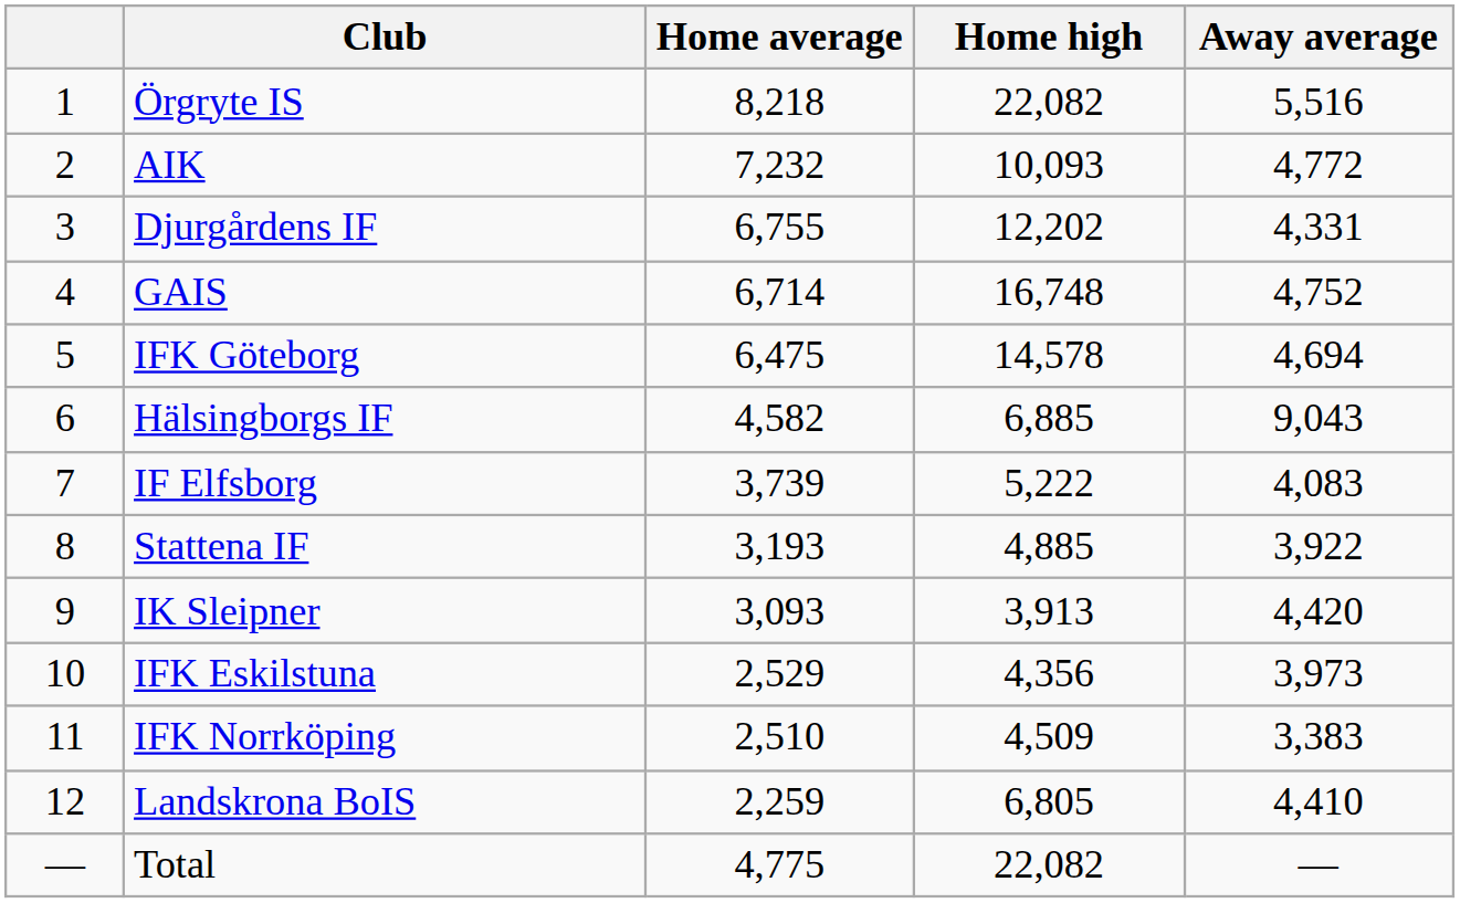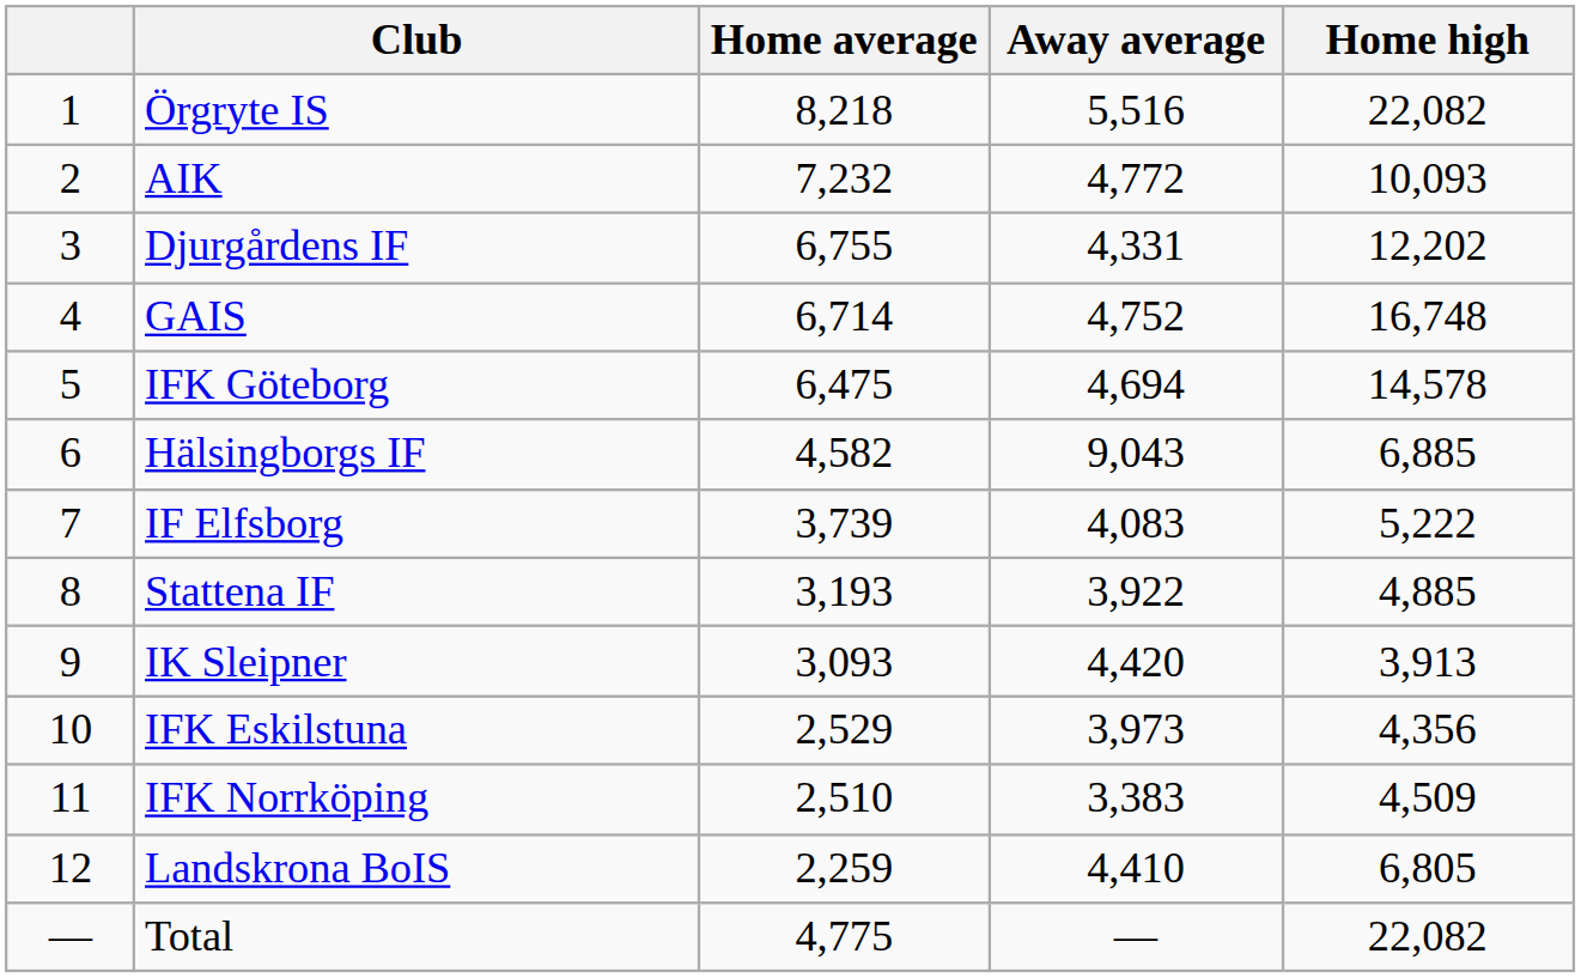columns swapped: Away average <-> Home high
